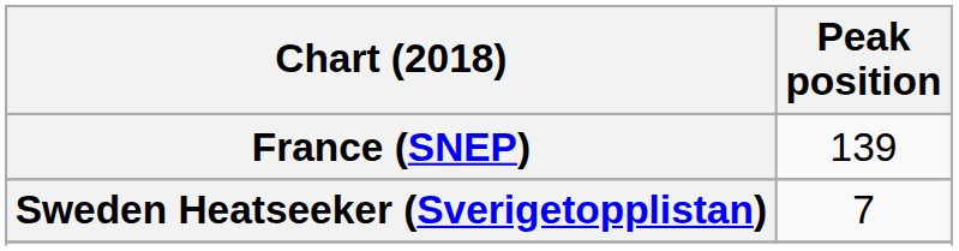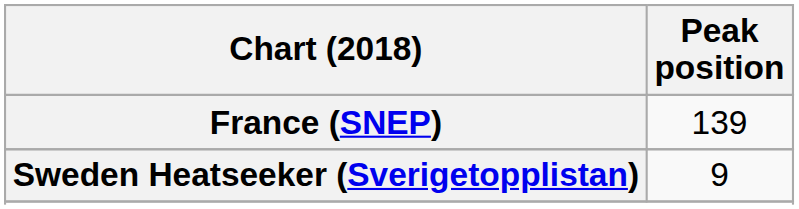Sweden Heatseeker (Sverigetopplistan) | Peak position: 7 -> 9
